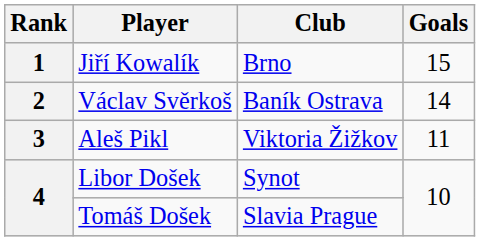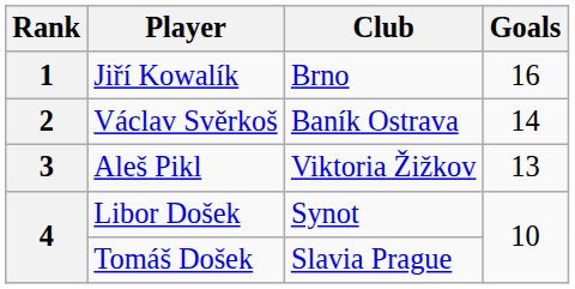Jiří Kowalík | Goals: 15 -> 16
Aleš Pikl | Goals: 11 -> 13
